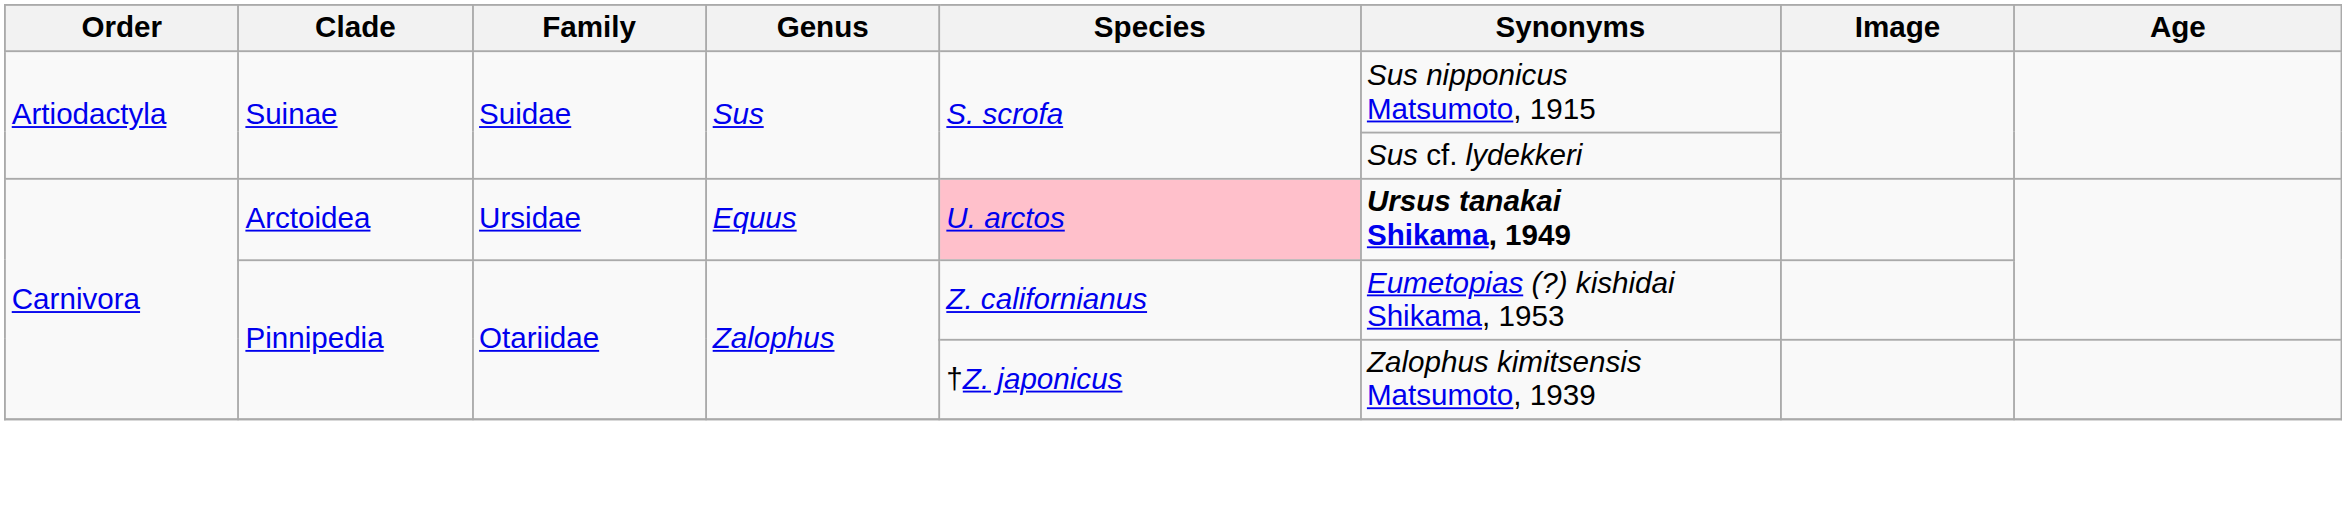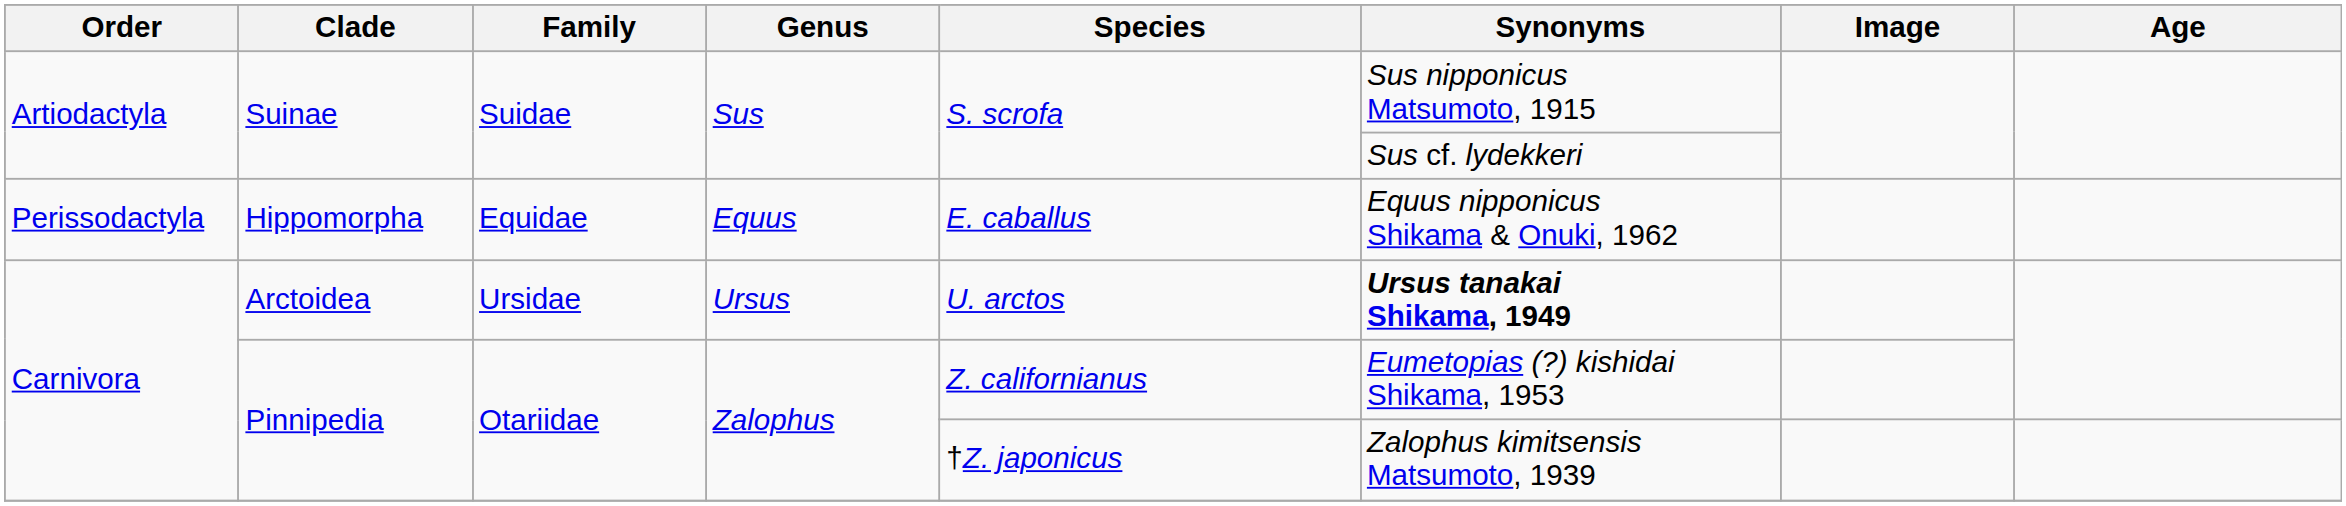+ row: Perissodactyla | Hippomorpha | Equidae | Equus | E. caballus | Equus nipponicus Shikama & Onuki, 1962
Arctoidea | Genus: Equus -> Ursus
Arctoidea | Species: pink background -> no background
